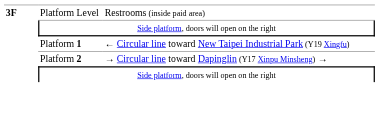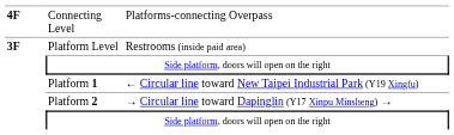+ row: 4F | Connecting Level | Platforms-connecting Overpass
